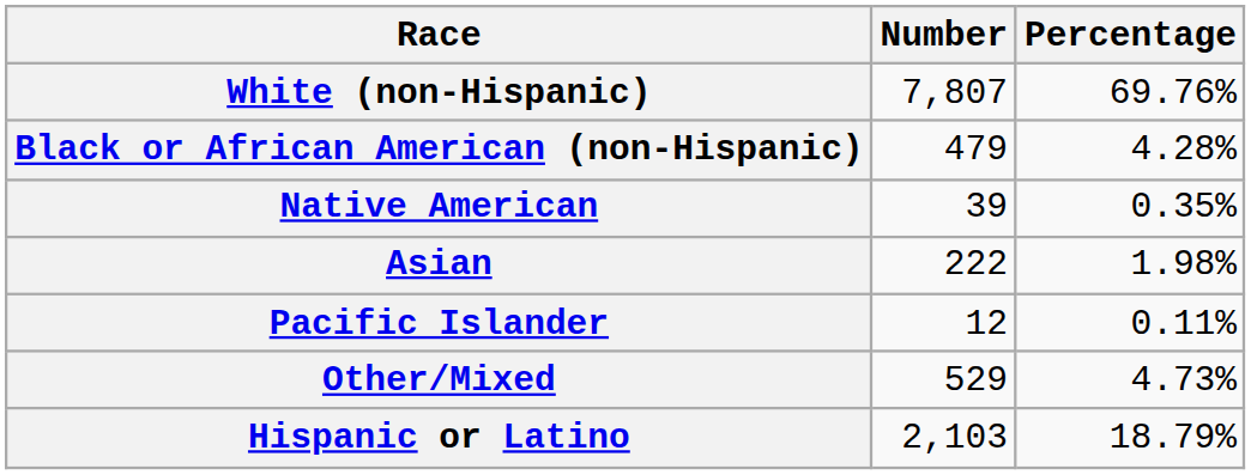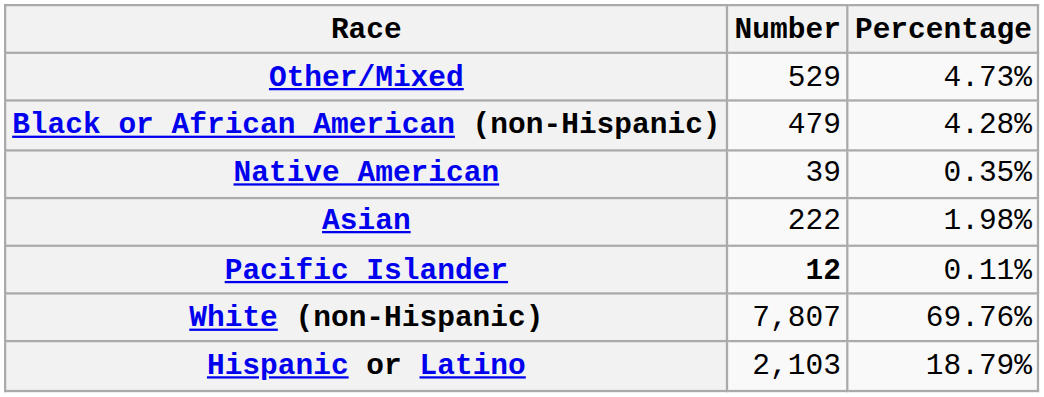rows swapped: White (non-Hispanic) <-> Other/Mixed
Pacific Islander | Number: normal -> bold
